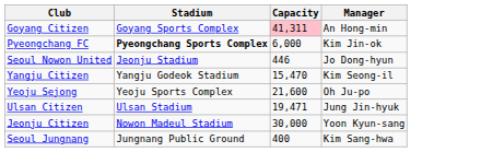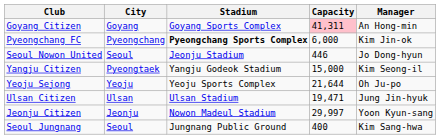+ column: City | Goyang | Pyeongchang | Seoul | Pyeongtaek | Yeoju | Ulsan | Jeonju | Seoul
Yangju Citizen | Capacity: 15,470 -> 15,000
Yeoju Sejong | Capacity: 21,600 -> 21,644
Jeonju Citizen | Capacity: 30,000 -> 29,997
